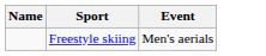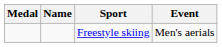+ column: Medal
